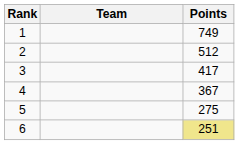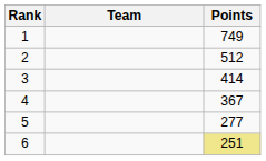3 | Points: 417 -> 414
5 | Points: 275 -> 277
